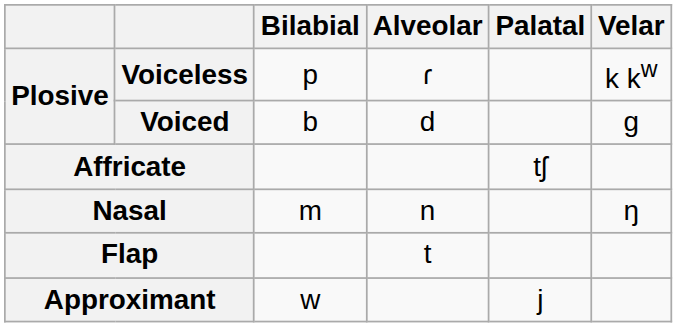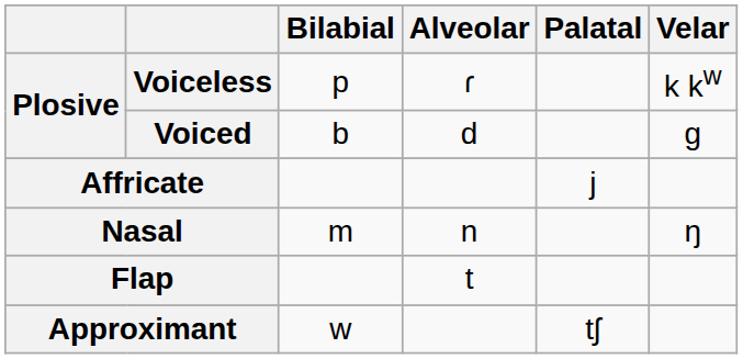Affricate | Palatal: tʃ -> j
Approximant | Palatal: j -> tʃ
